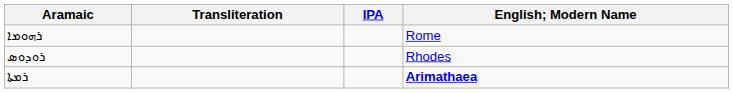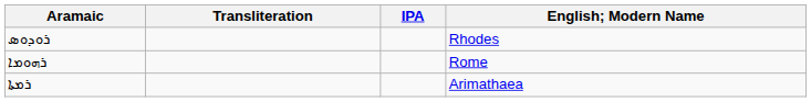rows swapped: ܪܗܘܡܐ <-> ܪܘܕܘܣ
ܪܡܬܐ | English; Modern Name: bold -> normal
